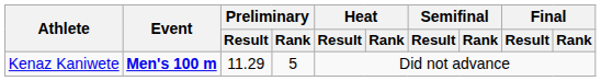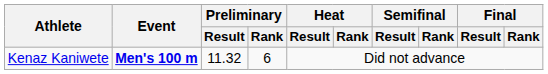Kenaz Kaniwete | Preliminary / Result: 11.29 -> 11.32
Kenaz Kaniwete | Preliminary / Rank: 5 -> 6
